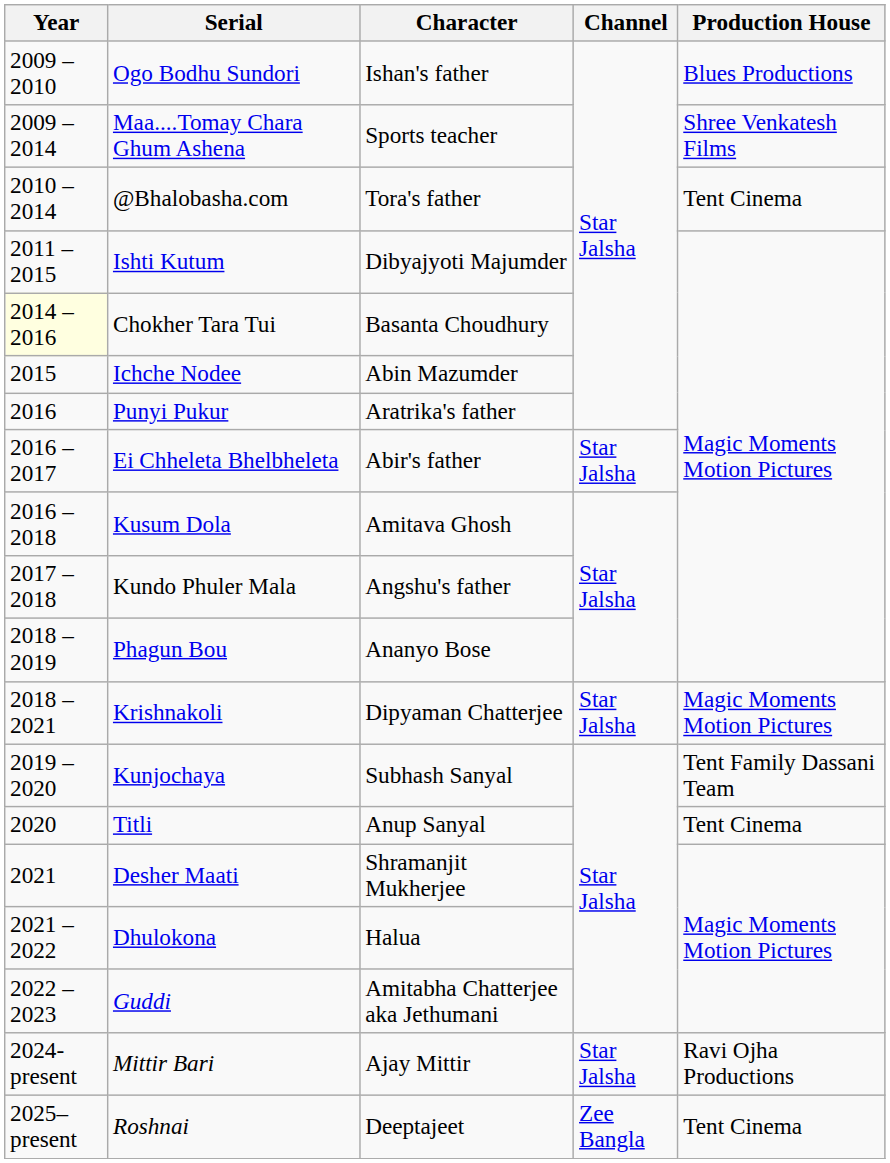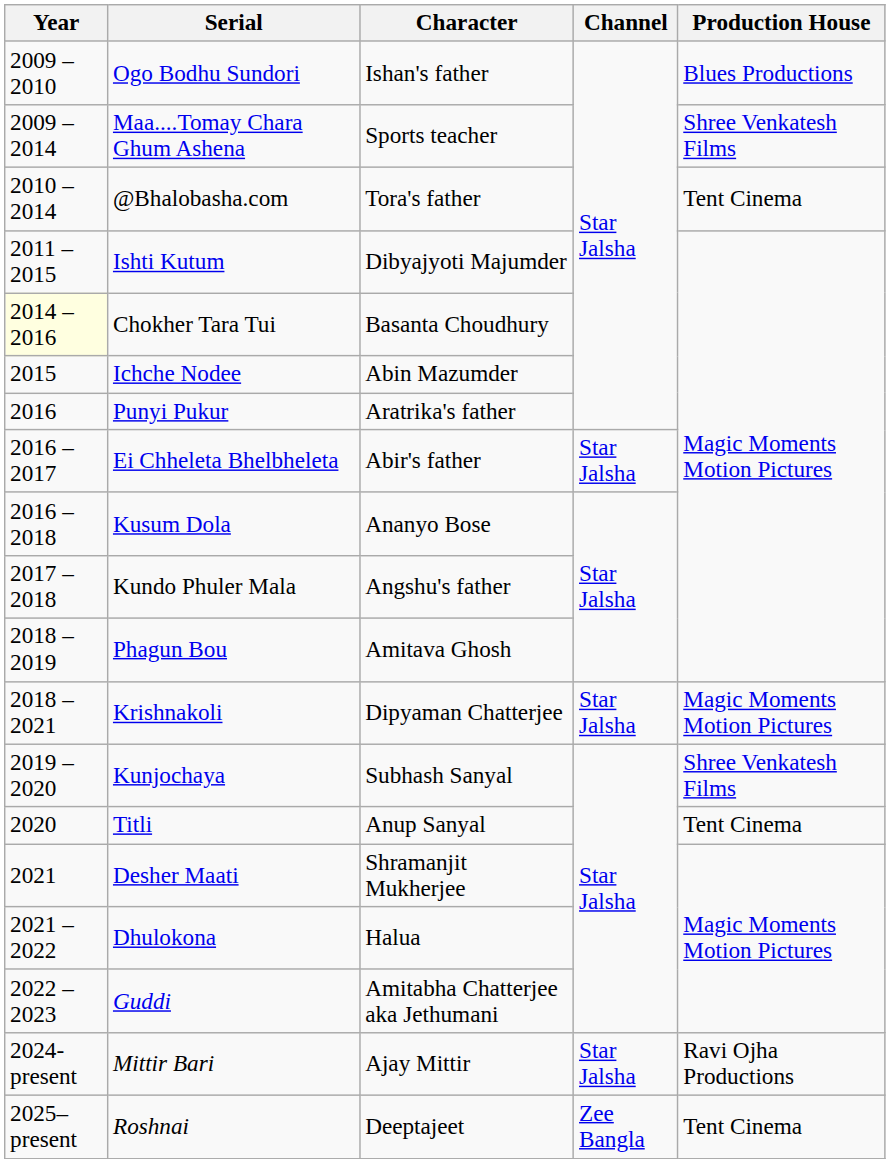Kusum Dola | Character: Amitava Ghosh -> Ananyo Bose
Phagun Bou | Character: Ananyo Bose -> Amitava Ghosh
Kunjochaya | Production House: Tent Family Dassani Team -> Shree Venkatesh Films
